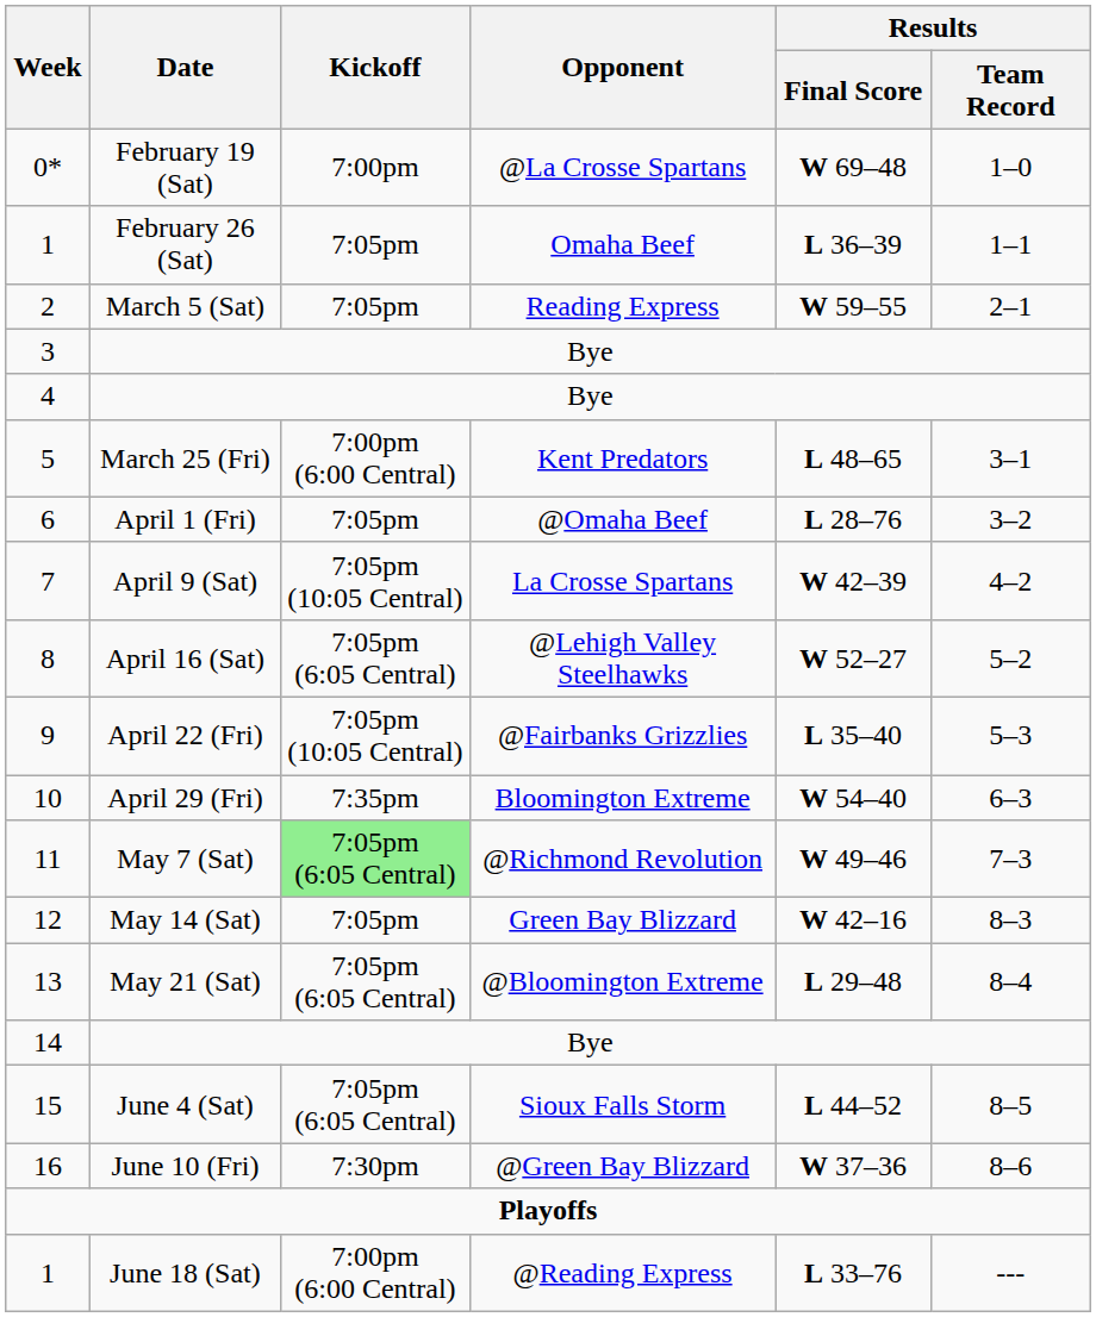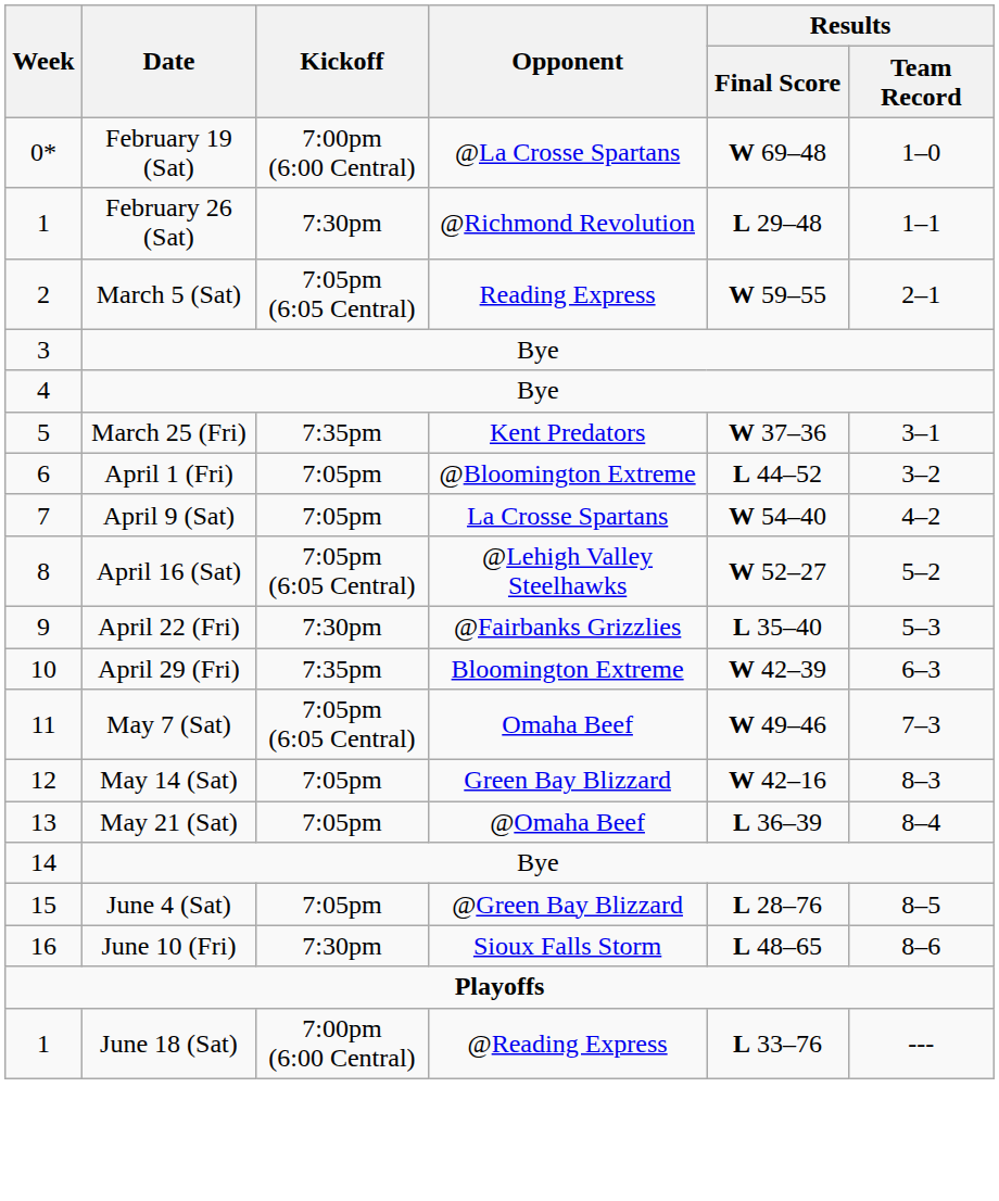0* | Kickoff: 7:00pm -> 7:00pm (6:00 Central)
1 / February 26 (Sat) | Kickoff: 7:05pm -> 7:30pm
1 / February 26 (Sat) | Opponent: Omaha Beef -> @Richmond Revolution
1 / February 26 (Sat) | Results / Final Score: L 36–39 -> L 29–48
2 | Kickoff: 7:05pm -> 7:05pm (6:05 Central)
5 | Kickoff: 7:00pm (6:00 Central) -> 7:35pm
5 | Results / Final Score: L 48–65 -> W 37–36
6 | Opponent: @Omaha Beef -> @Bloomington Extreme
6 | Results / Final Score: L 28–76 -> L 44–52
7 | Kickoff: 7:05pm (10:05 Central) -> 7:05pm
7 | Results / Final Score: W 42–39 -> W 54–40
9 | Kickoff: 7:05pm (10:05 Central) -> 7:30pm
10 | Results / Final Score: W 54–40 -> W 42–39
11 | Kickoff: lightgreen background -> no background
11 | Opponent: @Richmond Revolution -> Omaha Beef
13 | Kickoff: 7:05pm (6:05 Central) -> 7:05pm
13 | Opponent: @Bloomington Extreme -> @Omaha Beef
13 | Results / Final Score: L 29–48 -> L 36–39
15 | Kickoff: 7:05pm (6:05 Central) -> 7:05pm
15 | Opponent: Sioux Falls Storm -> @Green Bay Blizzard
15 | Results / Final Score: L 44–52 -> L 28–76
16 | Opponent: @Green Bay Blizzard -> Sioux Falls Storm
16 | Results / Final Score: W 37–36 -> L 48–65
